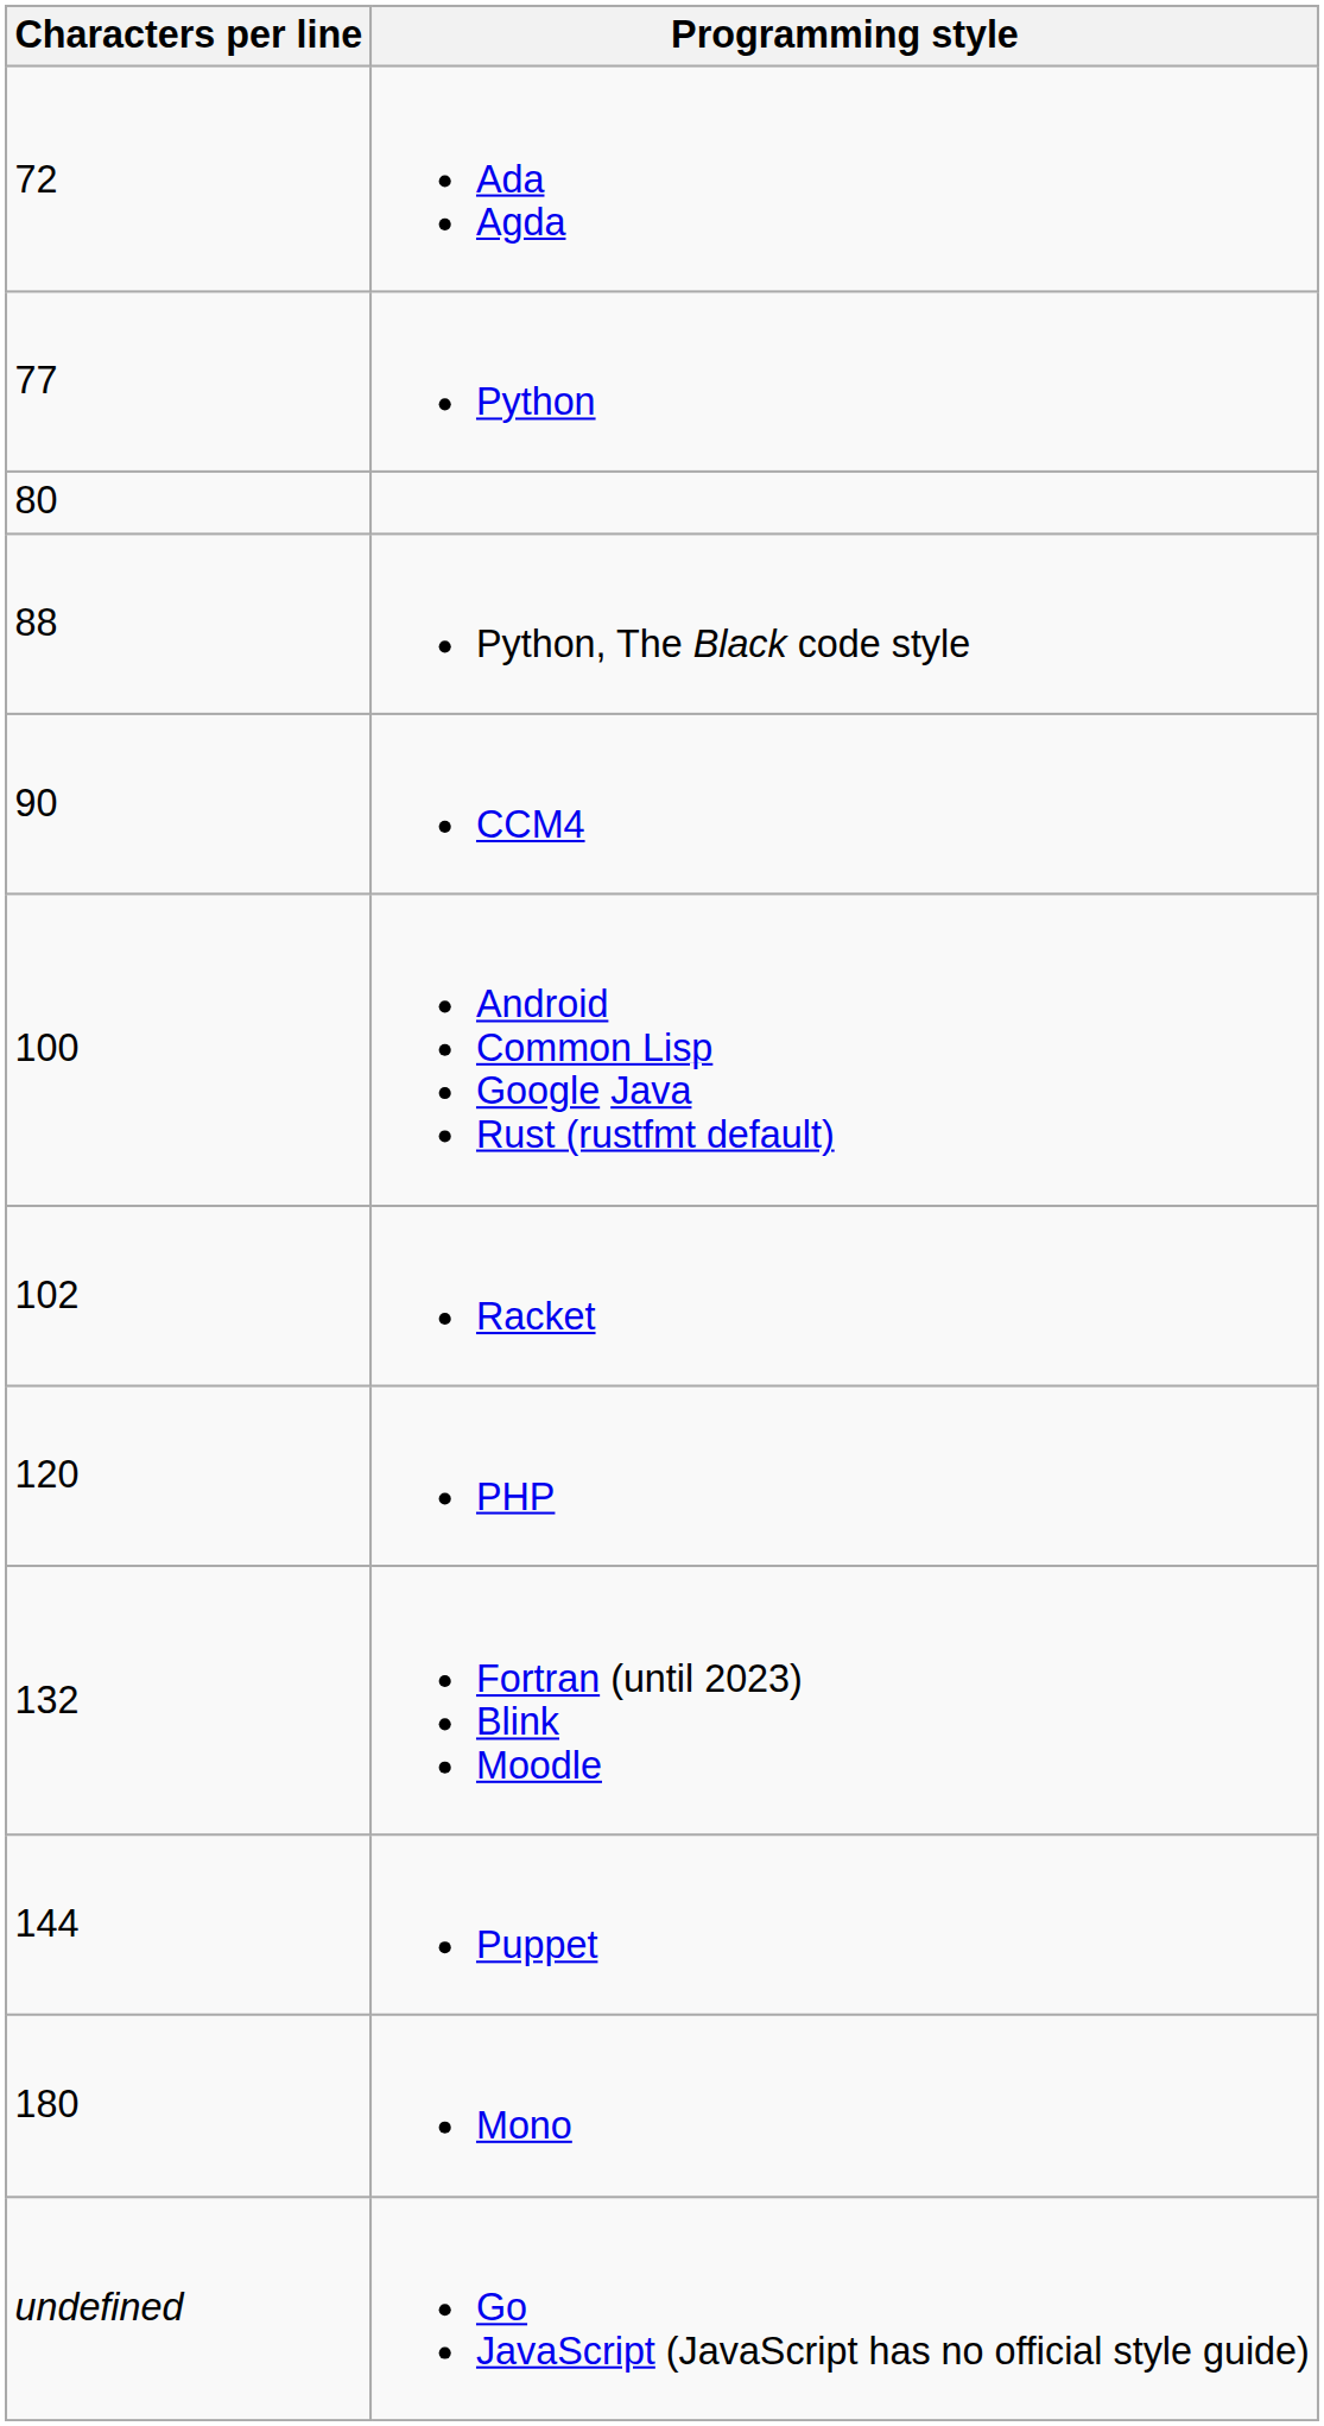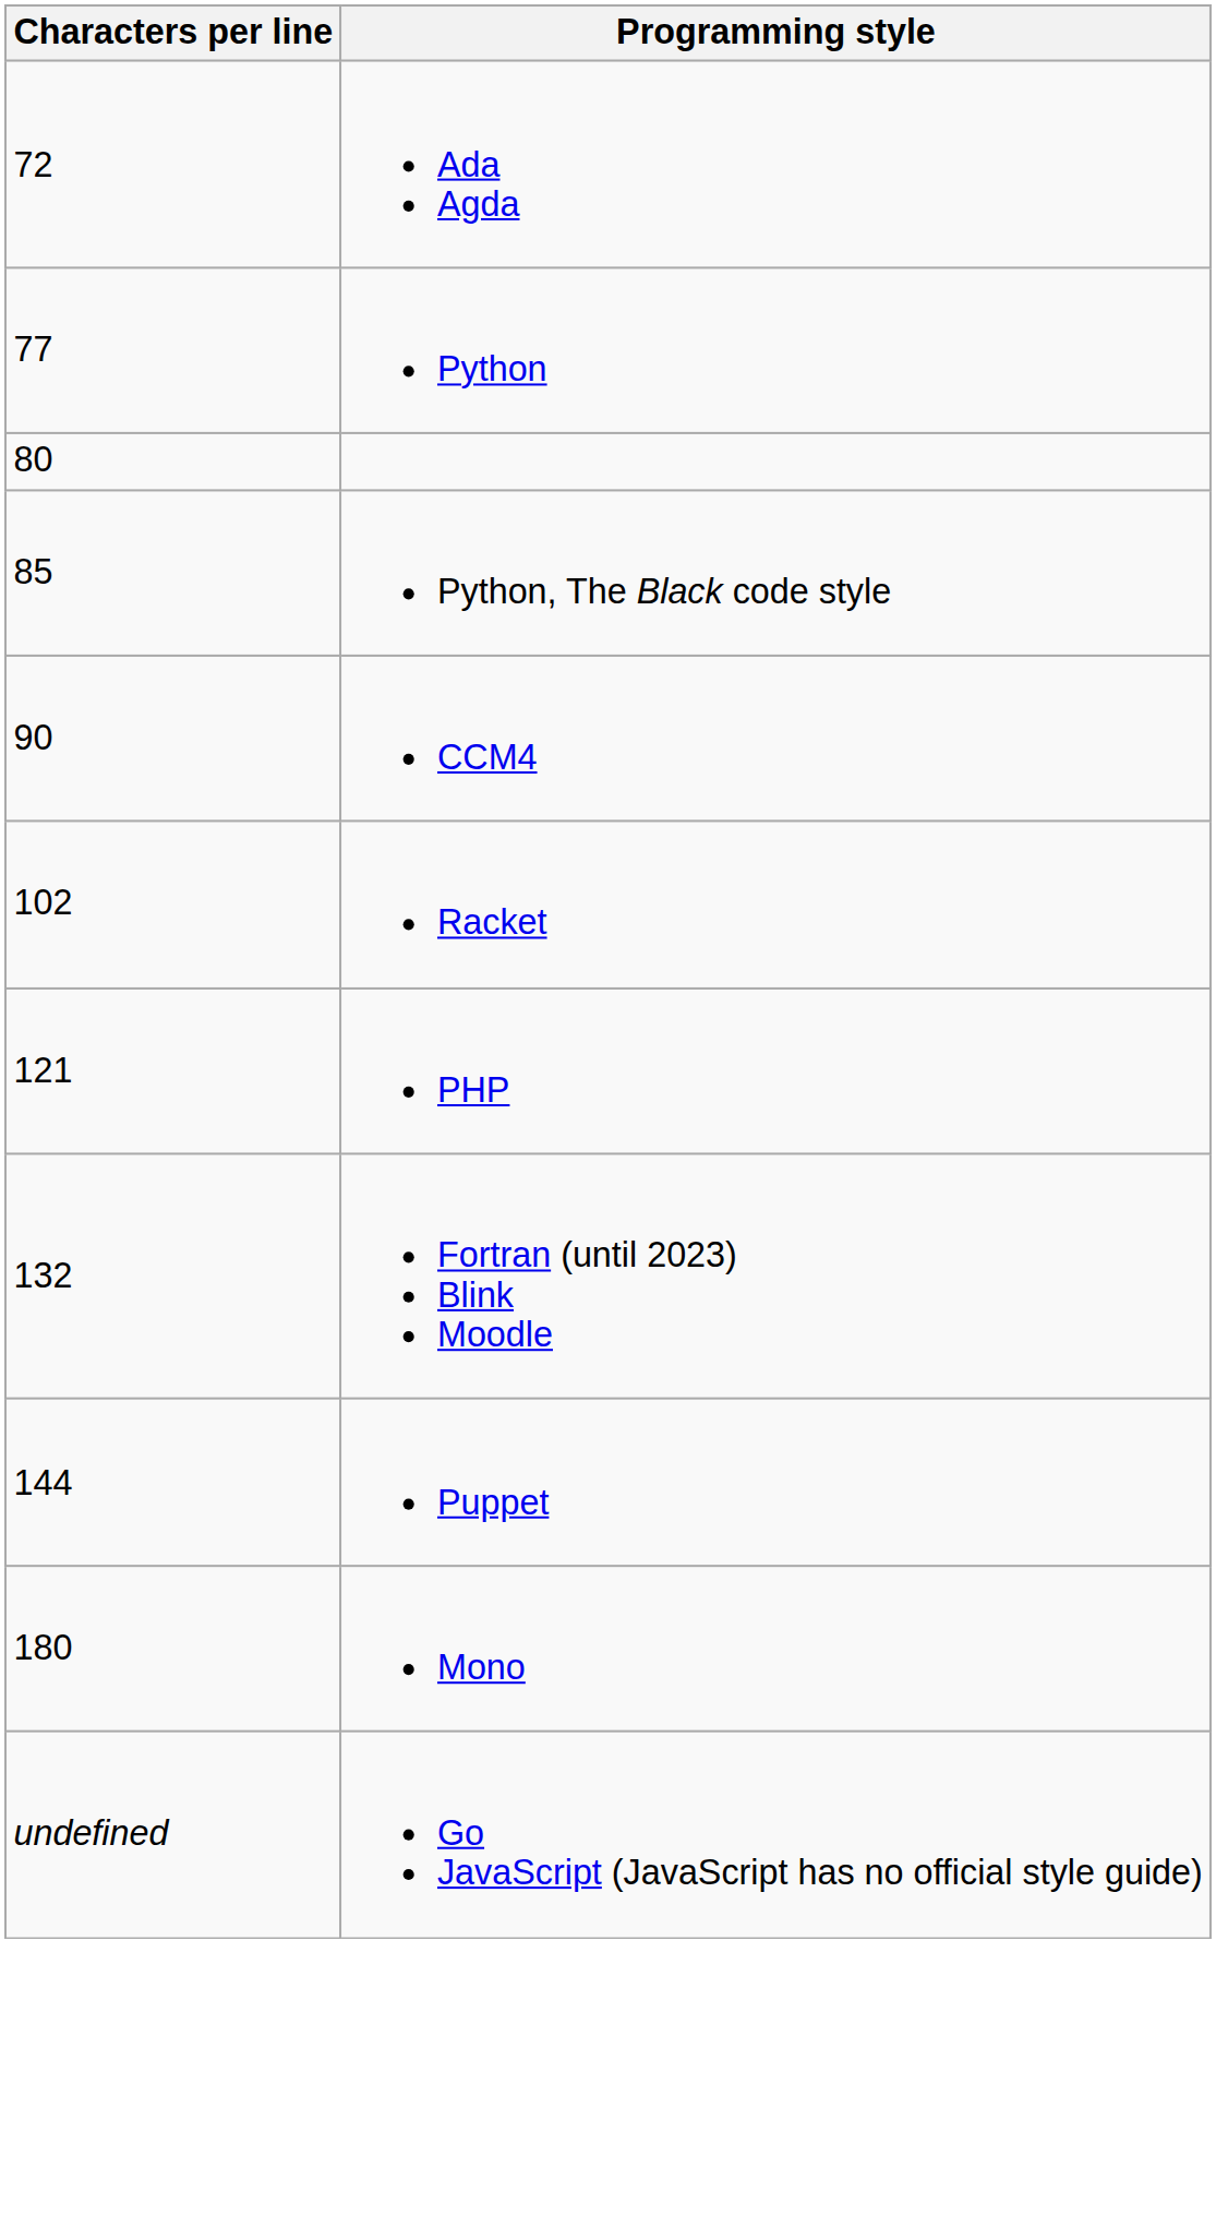Python, The Black code style | Characters per line: 88 -> 85
- row: 100 | Android Common Lisp Google Java Rust (rustfmt default)
PHP | Characters per line: 120 -> 121
